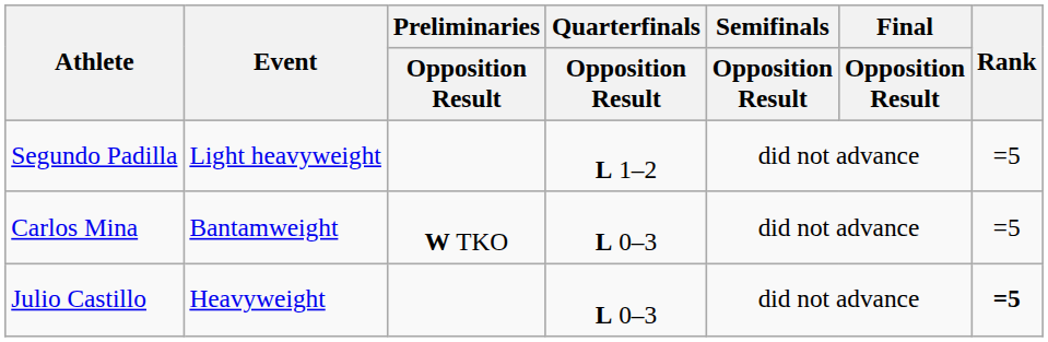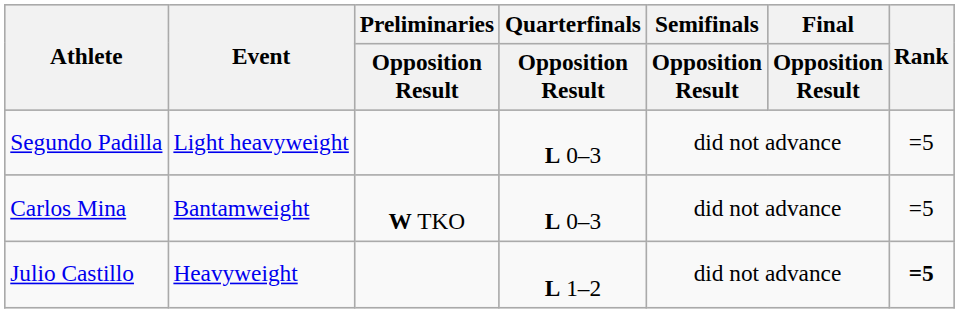Segundo Padilla | Quarterfinals / Opposition Result: L 1–2 -> L 0–3
Julio Castillo | Quarterfinals / Opposition Result: L 0–3 -> L 1–2
